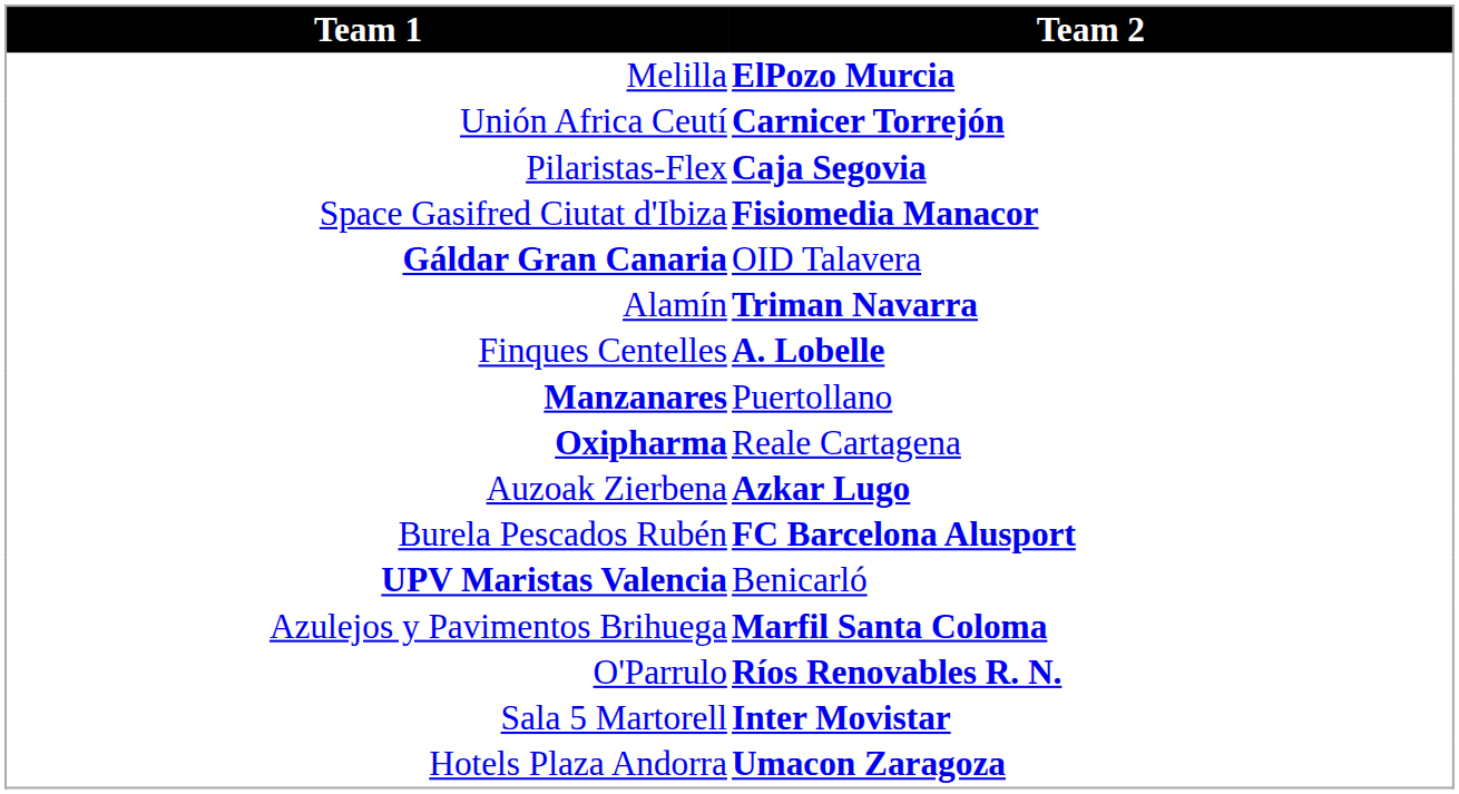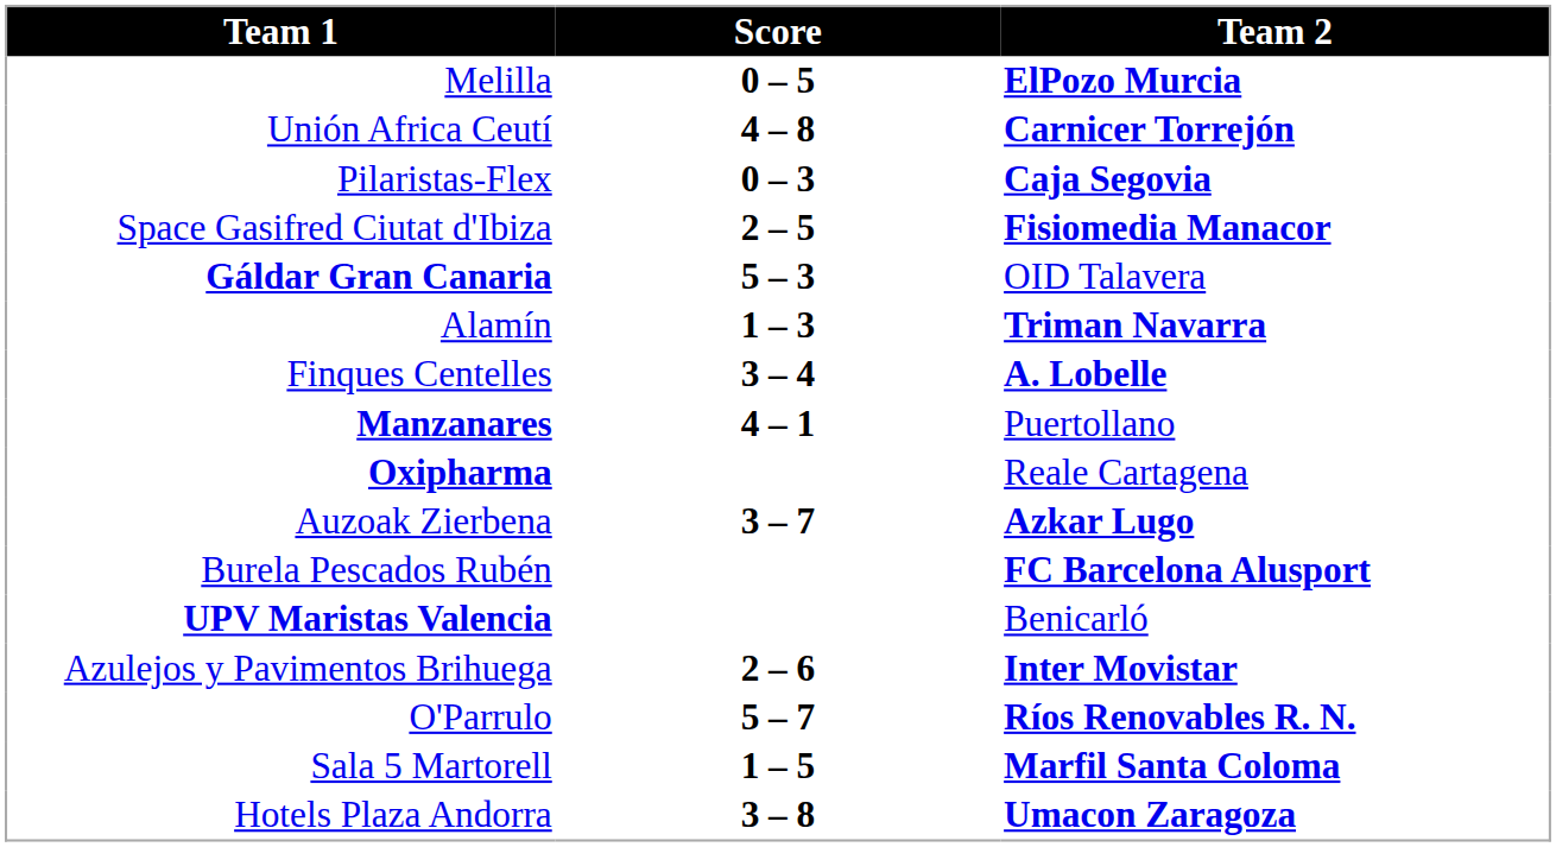+ column: Score | 0 – 5 | 4 – 8 | 0 – 3 | 2 – 5 | 5 – 3 | 1 – 3 | 3 – 4 | 4 – 1 | 3 – 7 | 2 – 6 | 5 – 7 | 1 – 5 | 3 – 8
Azulejos y Pavimentos Brihuega | Team 2: Marfil Santa Coloma -> Inter Movistar
Sala 5 Martorell | Team 2: Inter Movistar -> Marfil Santa Coloma
